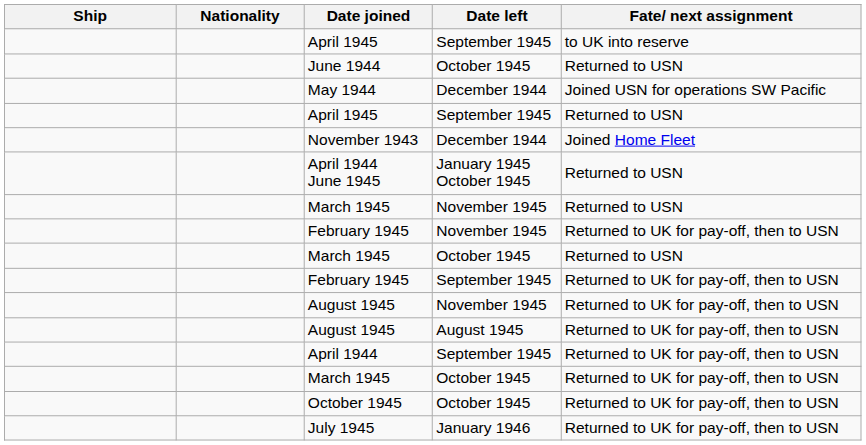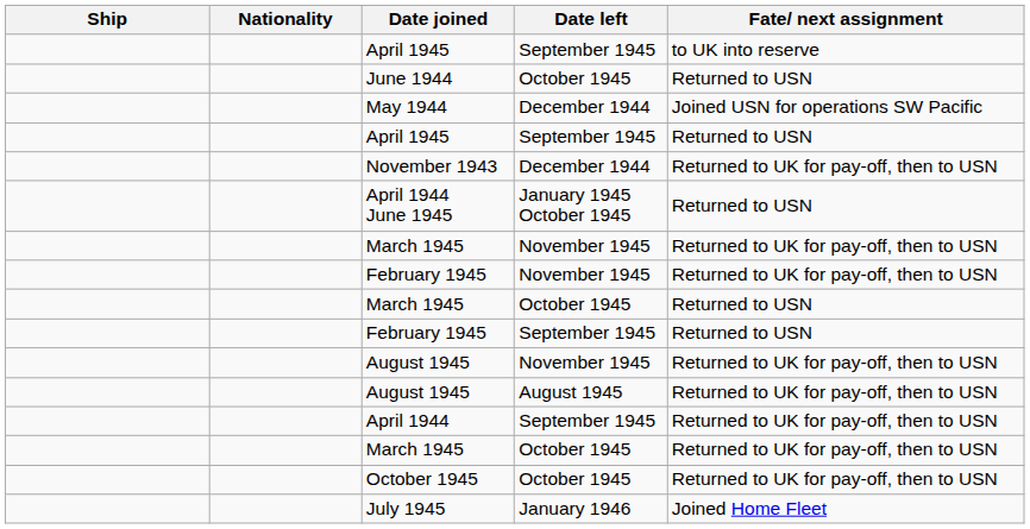November 1943 | Fate/ next assignment: Joined Home Fleet -> Returned to UK for pay-off, then to USN
March 1945 / November 1945 | Fate/ next assignment: Returned to USN -> Returned to UK for pay-off, then to USN
February 1945 / September 1945 | Fate/ next assignment: Returned to UK for pay-off, then to USN -> Returned to USN
July 1945 | Fate/ next assignment: Returned to UK for pay-off, then to USN -> Joined Home Fleet
